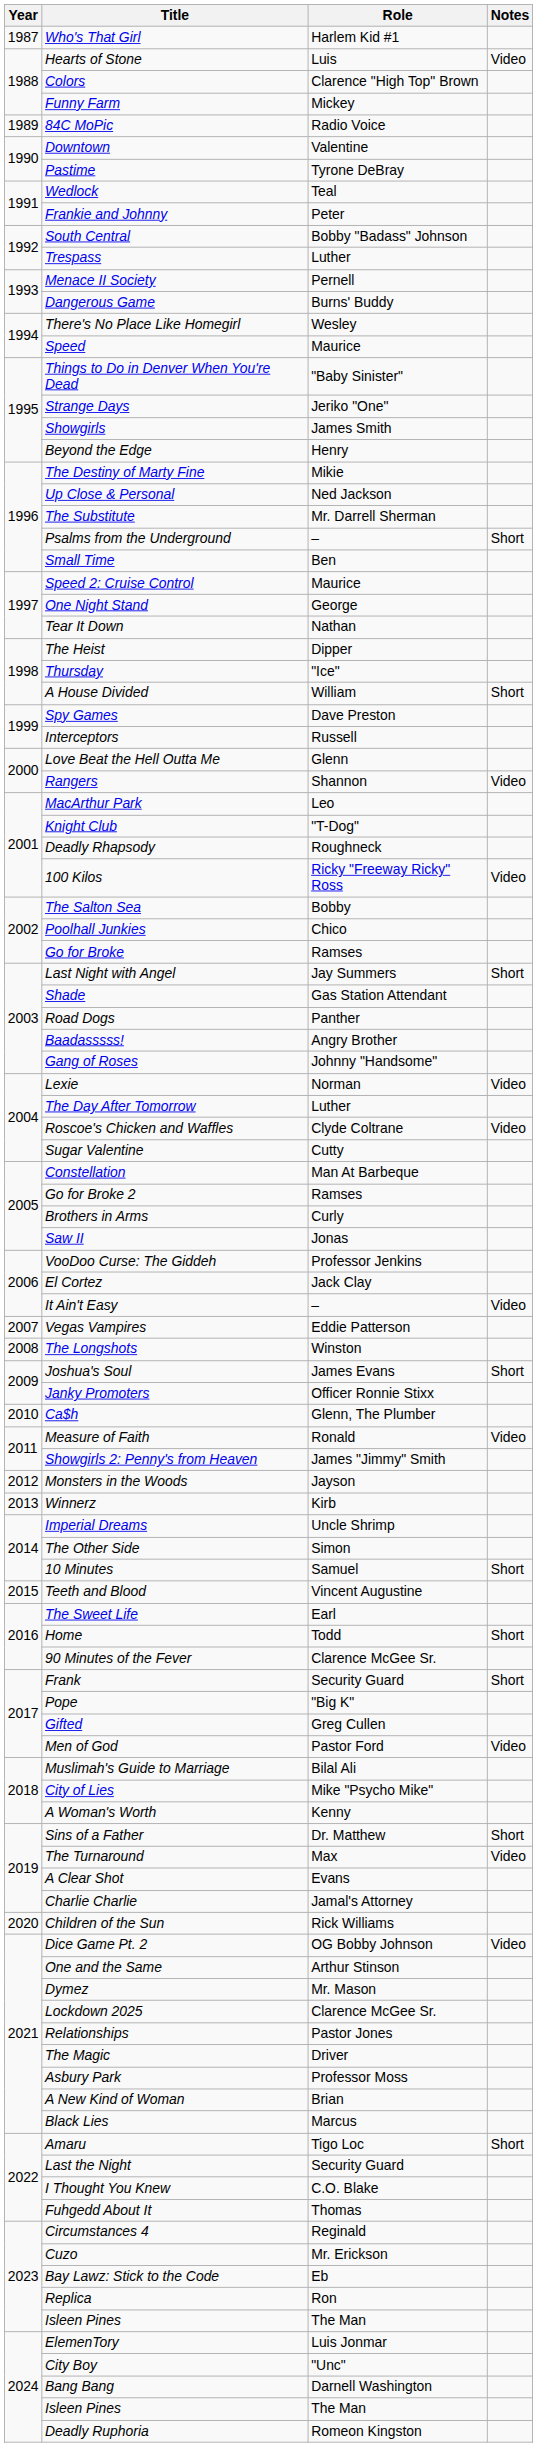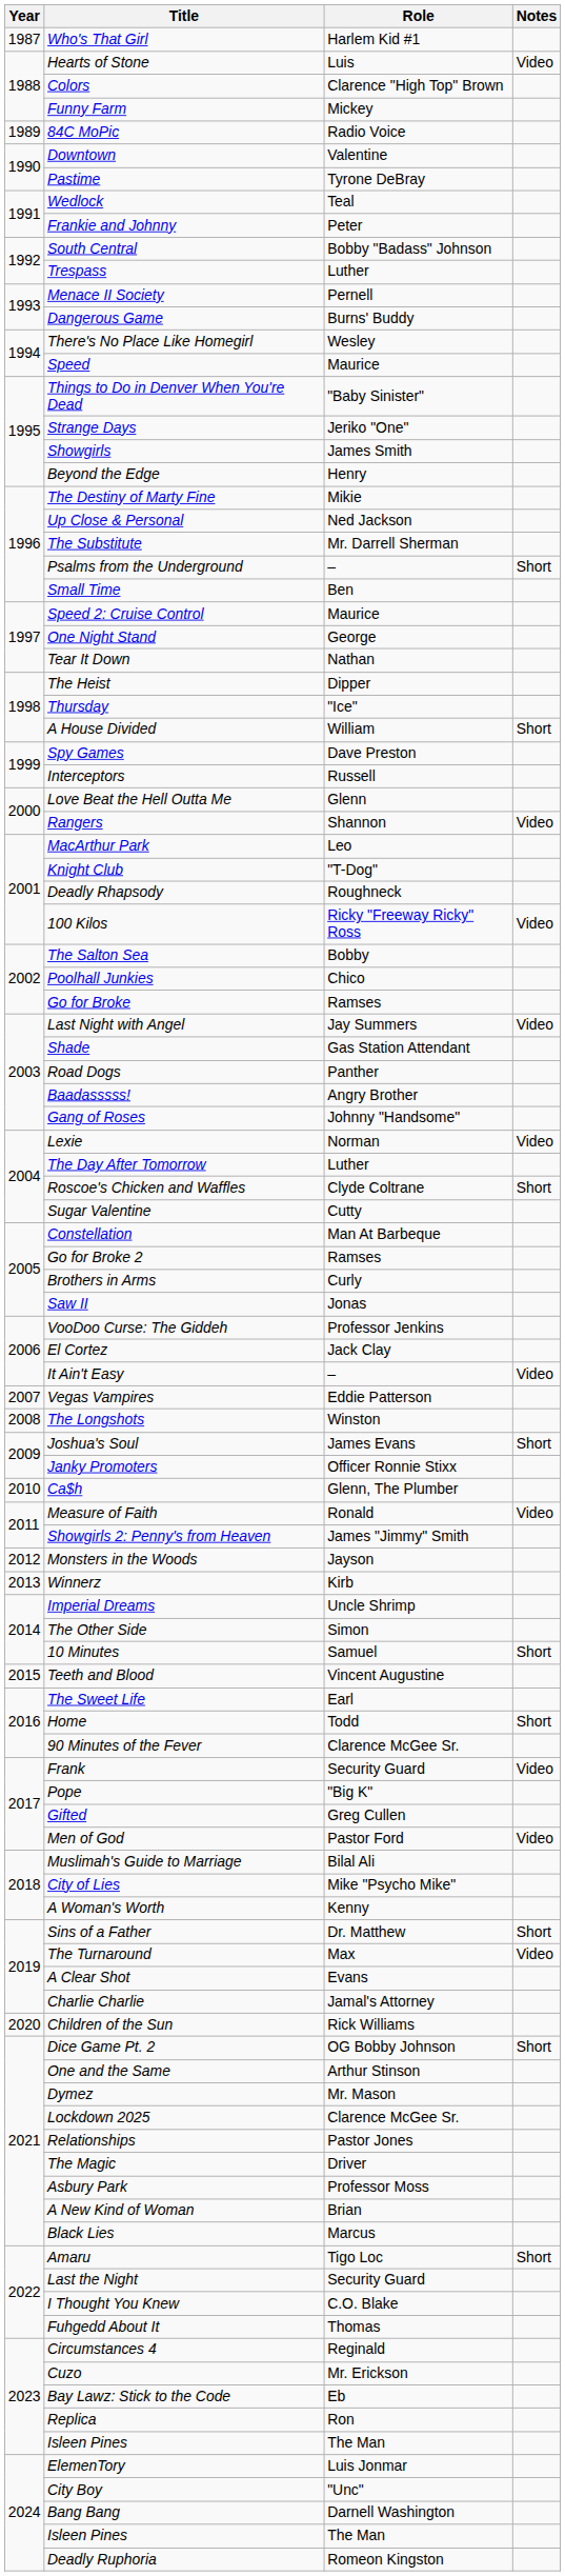Last Night with Angel | Notes: Short -> Video
Roscoe's Chicken and Waffles | Notes: Video -> Short
Frank | Notes: Short -> Video
Dice Game Pt. 2 | Notes: Video -> Short
